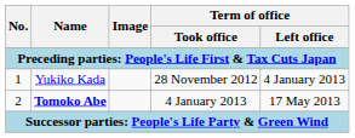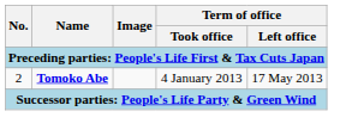- row: 1 | Yukiko Kada | 28 November 2012 | 4 January 2013
